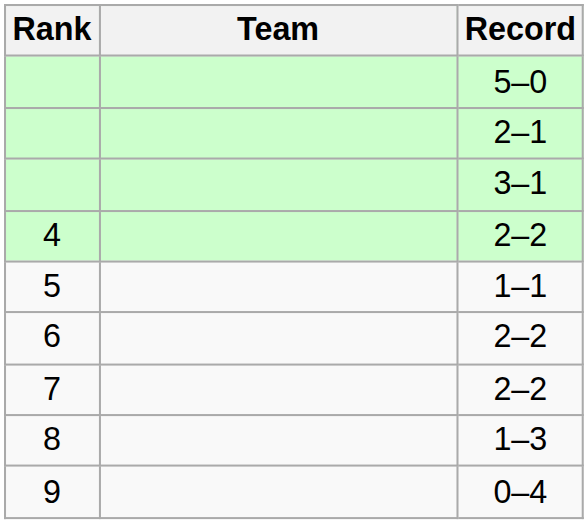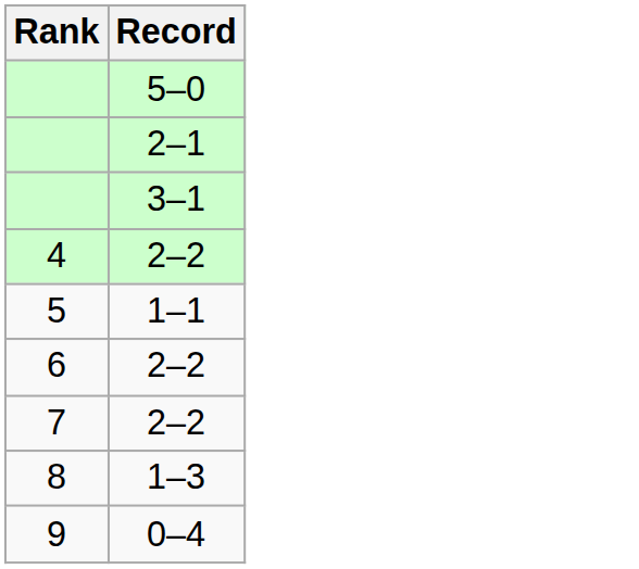- column: Team
